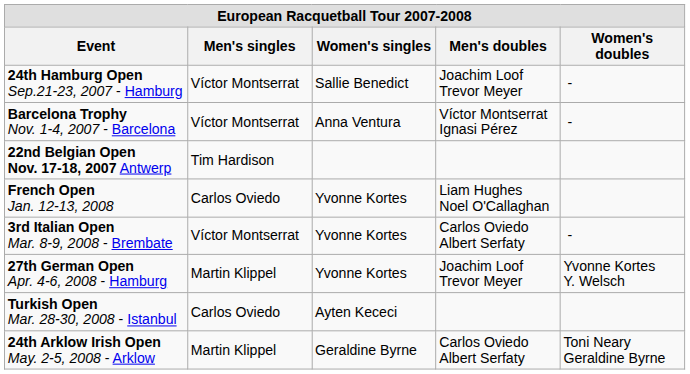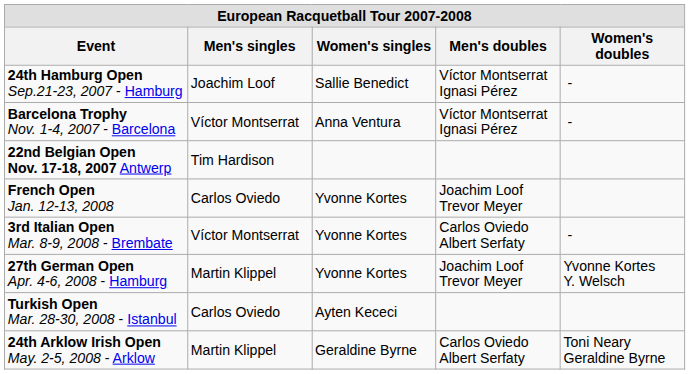24th Hamburg Open Sep.21-23, 2007 - Hamburg | Men's singles: Víctor Montserrat -> Joachim Loof
24th Hamburg Open Sep.21-23, 2007 - Hamburg | Men's doubles: Joachim Loof Trevor Meyer -> Víctor Montserrat Ignasi Pérez
French Open Jan. 12-13, 2008 | Men's doubles: Liam Hughes Noel O'Callaghan -> Joachim Loof Trevor Meyer
